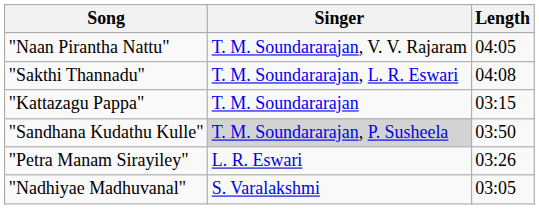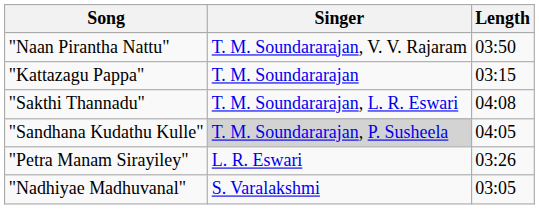"Naan Pirantha Nattu" | Length: 04:05 -> 03:50
rows swapped: "Sakthi Thannadu" <-> "Kattazagu Pappa"
"Sandhana Kudathu Kulle" | Length: 03:50 -> 04:05
